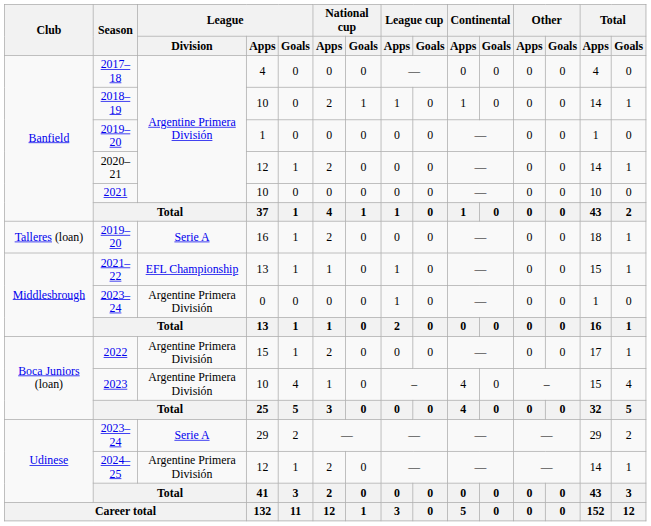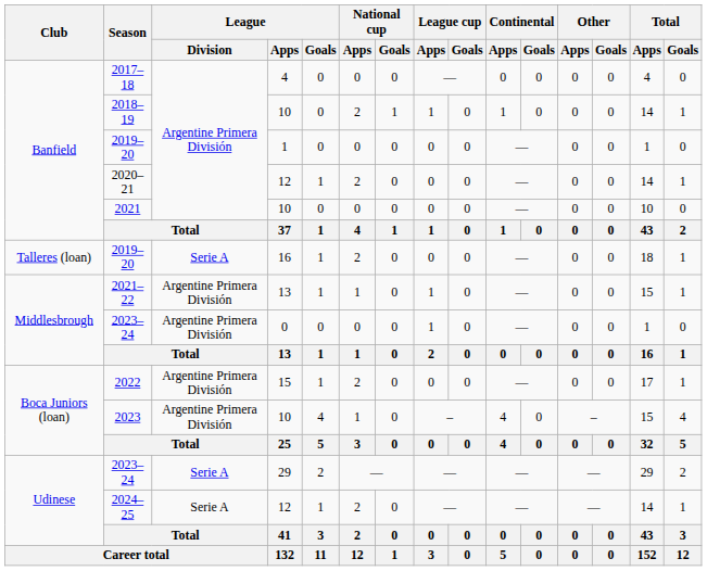2021–22 | League / Division: EFL Championship -> Argentine Primera División
2024–25 | League / Division: Argentine Primera División -> Serie A
